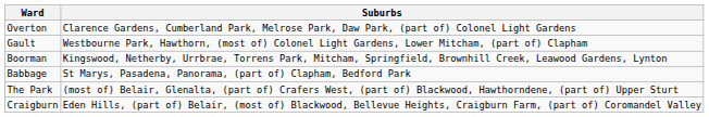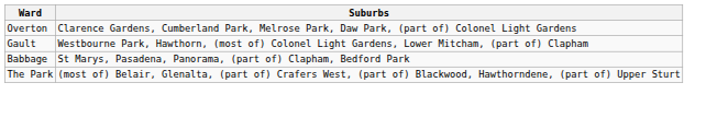- row: Boorman | Kingswood, Netherby, Urrbrae, Torrens Park, Mitcham, Springfield, Brownhill Creek, Leawood Gardens, Lynton
- row: Craigburn | Eden Hills, (part of) Belair, (most of) Blackwood, Bellevue Heights, Craigburn Farm, (part of) Coromandel Valley
